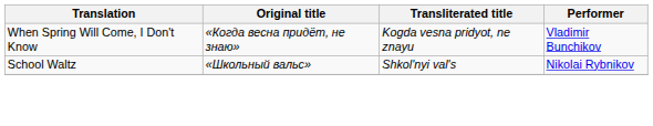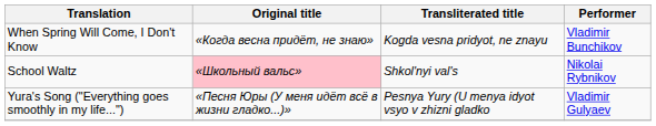School Waltz | Original title: no background -> pink background
+ row: Yura's Song ("Everything goes smoothly in my life...") | «Песня Юры (У меня идёт всё в жизни гладко...)» | Pesnya Yury (U menya idyot vsyo v zhizni gladko | Vladimir Gulyaev
